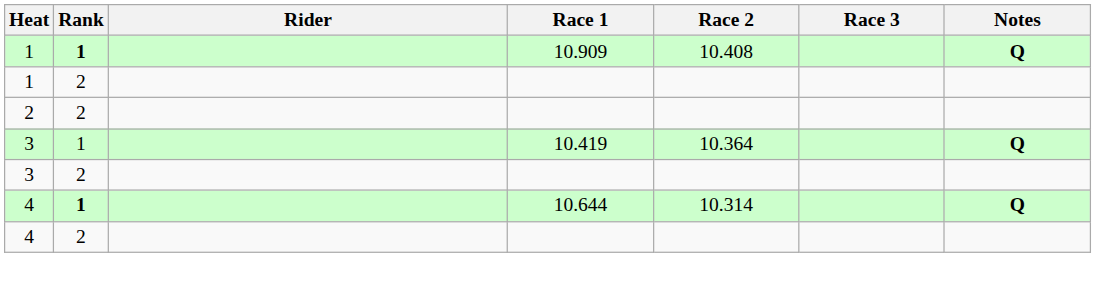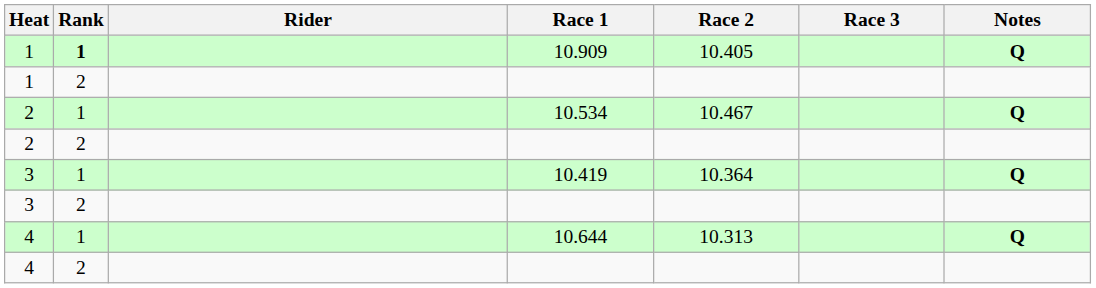10.909 | Race 2: 10.408 -> 10.405
+ row: 2 | 1 | 10.534 | 10.467 | Q
10.644 | Rank: bold -> normal
10.644 | Race 2: 10.314 -> 10.313
